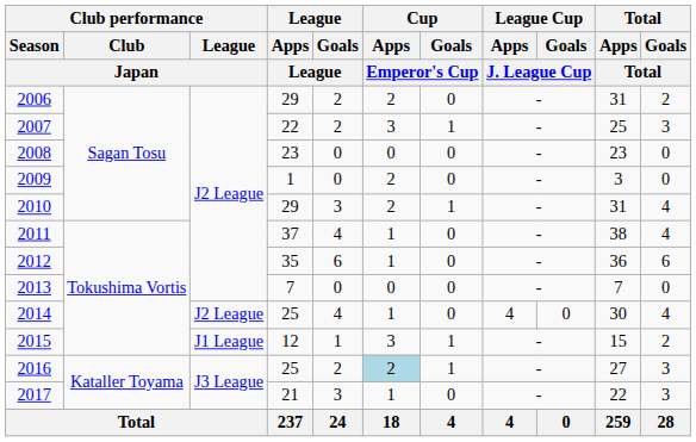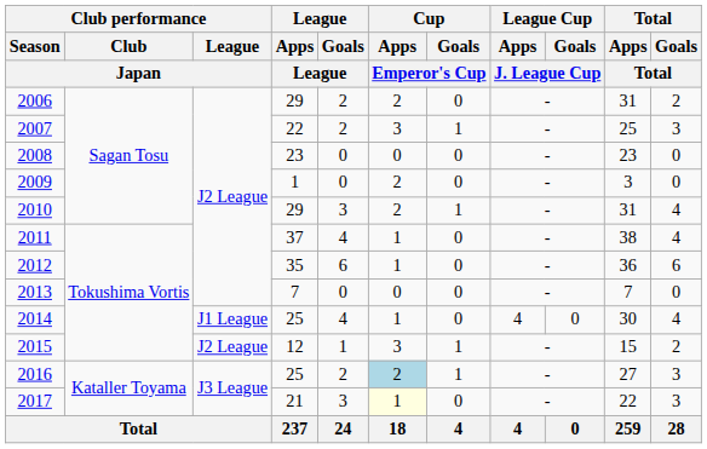2014 | Club performance / League / Japan: J2 League -> J1 League
2015 | Club performance / League / Japan: J1 League -> J2 League
2017 | Cup / Apps / Emperor's Cup: no background -> lightyellow background
